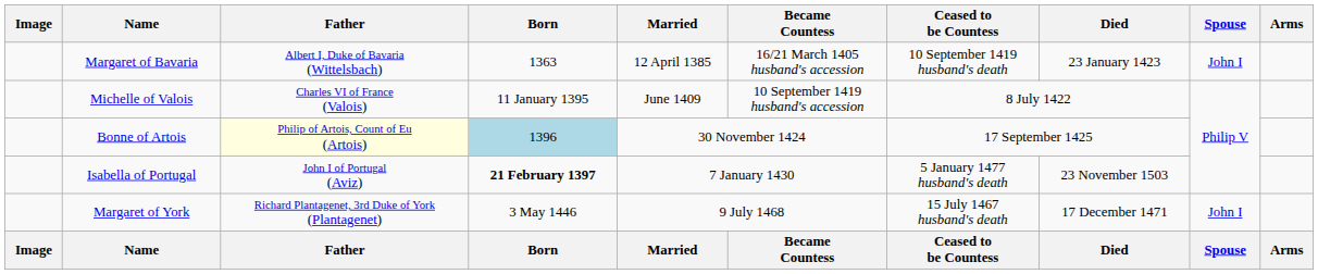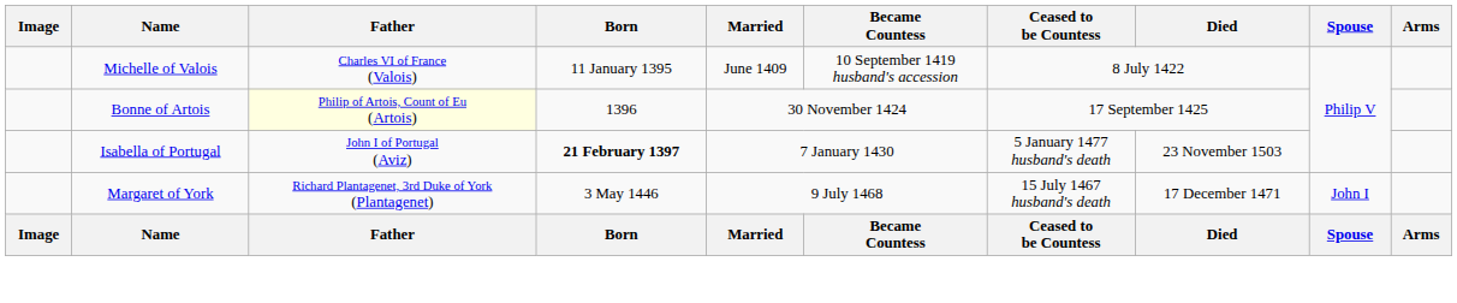- row: Margaret of Bavaria | Albert I, Duke of Bavaria (Wittelsbach) | 1363 | 12 April 1385 | 16/21 March 1405 husband's accession | 10 September 1419 husband's death | 23 January 1423 | John I
Bonne of Artois | Born: lightblue background -> no background
